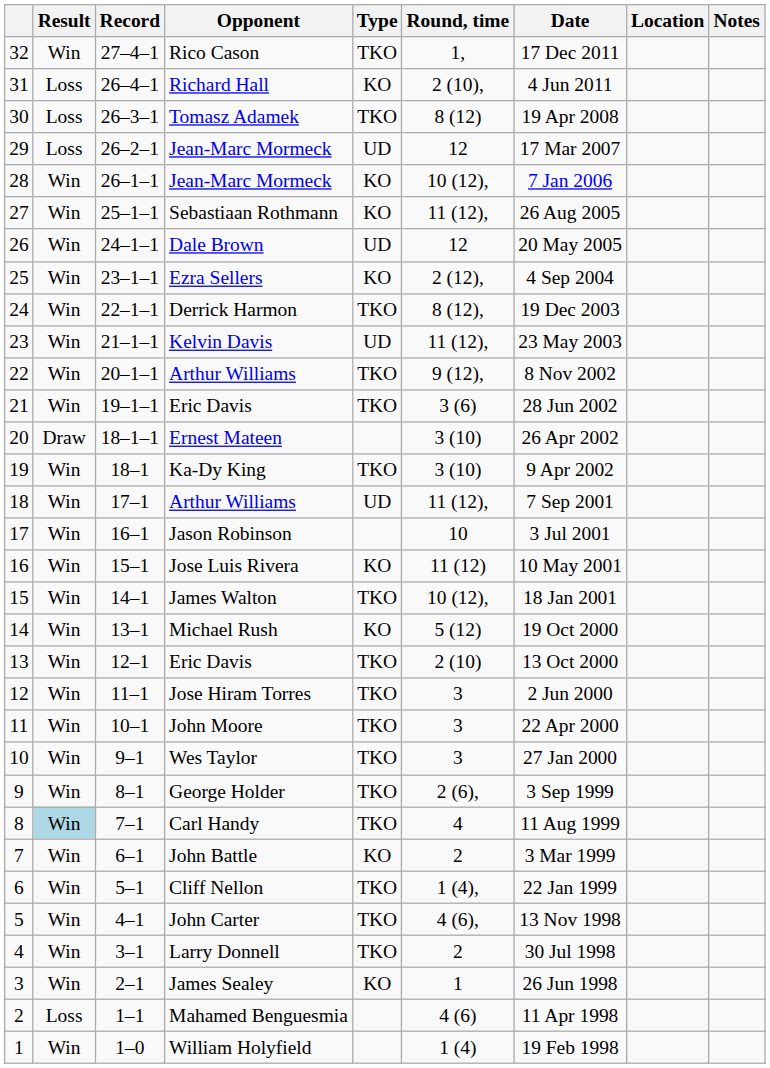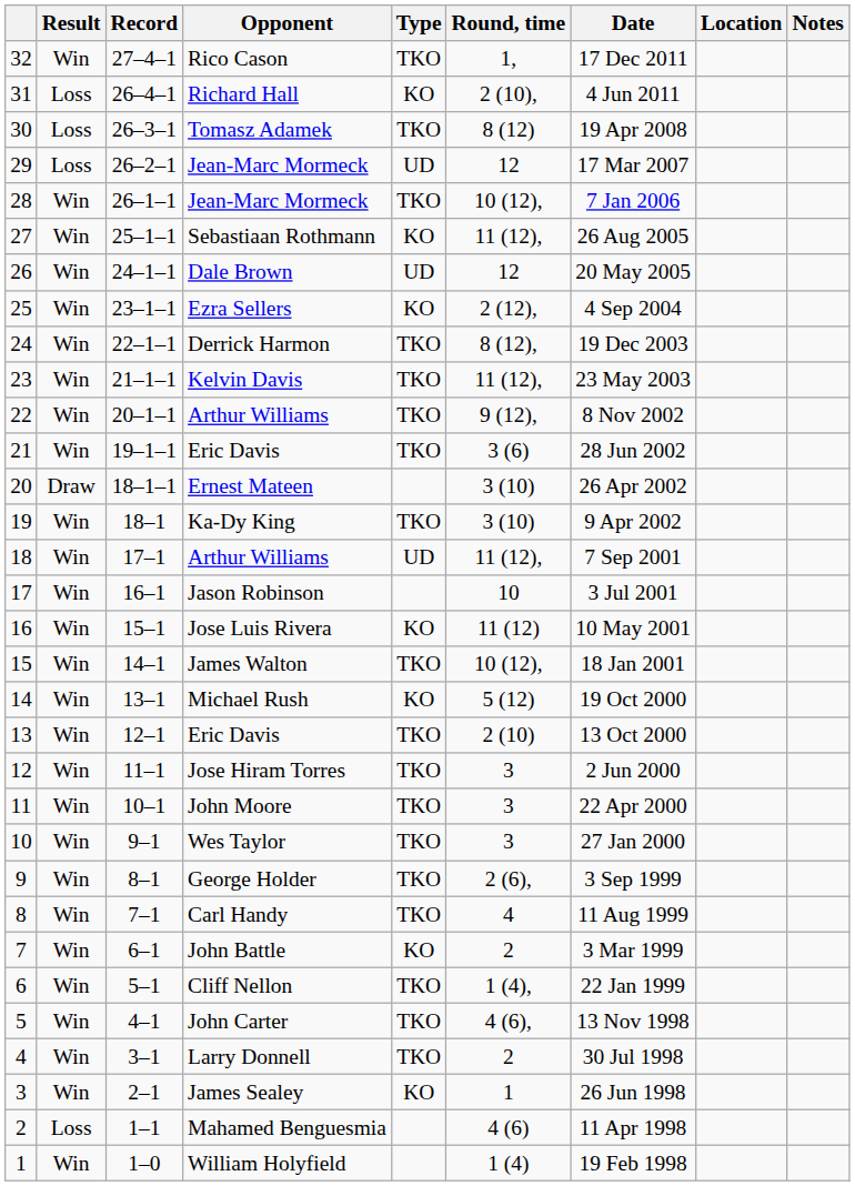28 / Jean-Marc Mormeck | Type: KO -> TKO
Kelvin Davis | Type: UD -> TKO
Carl Handy | Result: lightblue background -> no background
